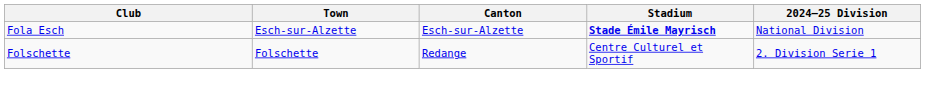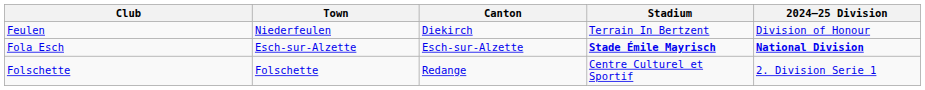+ row: Feulen | Niederfeulen | Diekirch | Terrain In Bertzent | Division of Honour
Fola Esch | 2024–25 Division: normal -> bold
